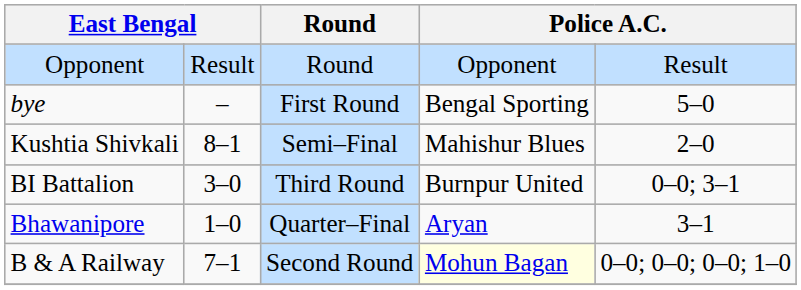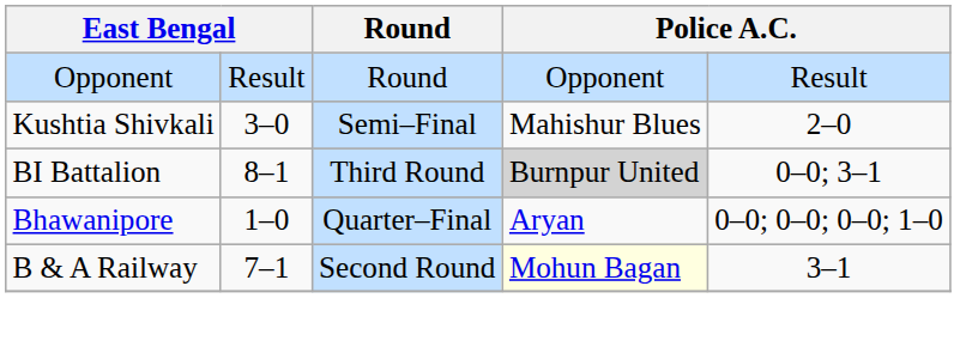- row: bye | – | First Round | Bengal Sporting | 5–0
Kushtia Shivkali | column 2: 8–1 -> 3–0
BI Battalion | column 2: 3–0 -> 8–1
BI Battalion | column 4: no background -> lightgrey background
Bhawanipore | column 5: 3–1 -> 0–0; 0–0; 0–0; 1–0
B & A Railway | column 5: 0–0; 0–0; 0–0; 1–0 -> 3–1
